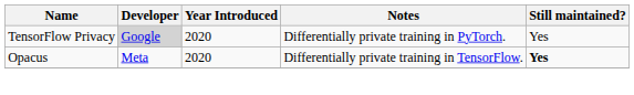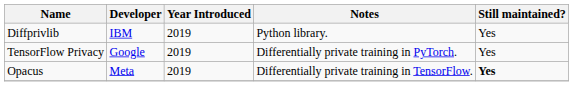+ row: Diffprivlib | IBM | 2019 | Python library. | Yes
TensorFlow Privacy | Developer: lightgrey background -> no background
TensorFlow Privacy | Year Introduced: 2020 -> 2019
Opacus | Year Introduced: 2020 -> 2019
